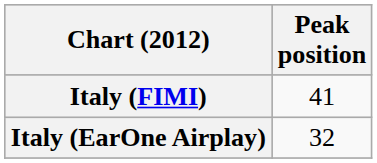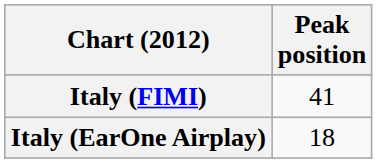Italy (EarOne Airplay) | Peak position: 32 -> 18
